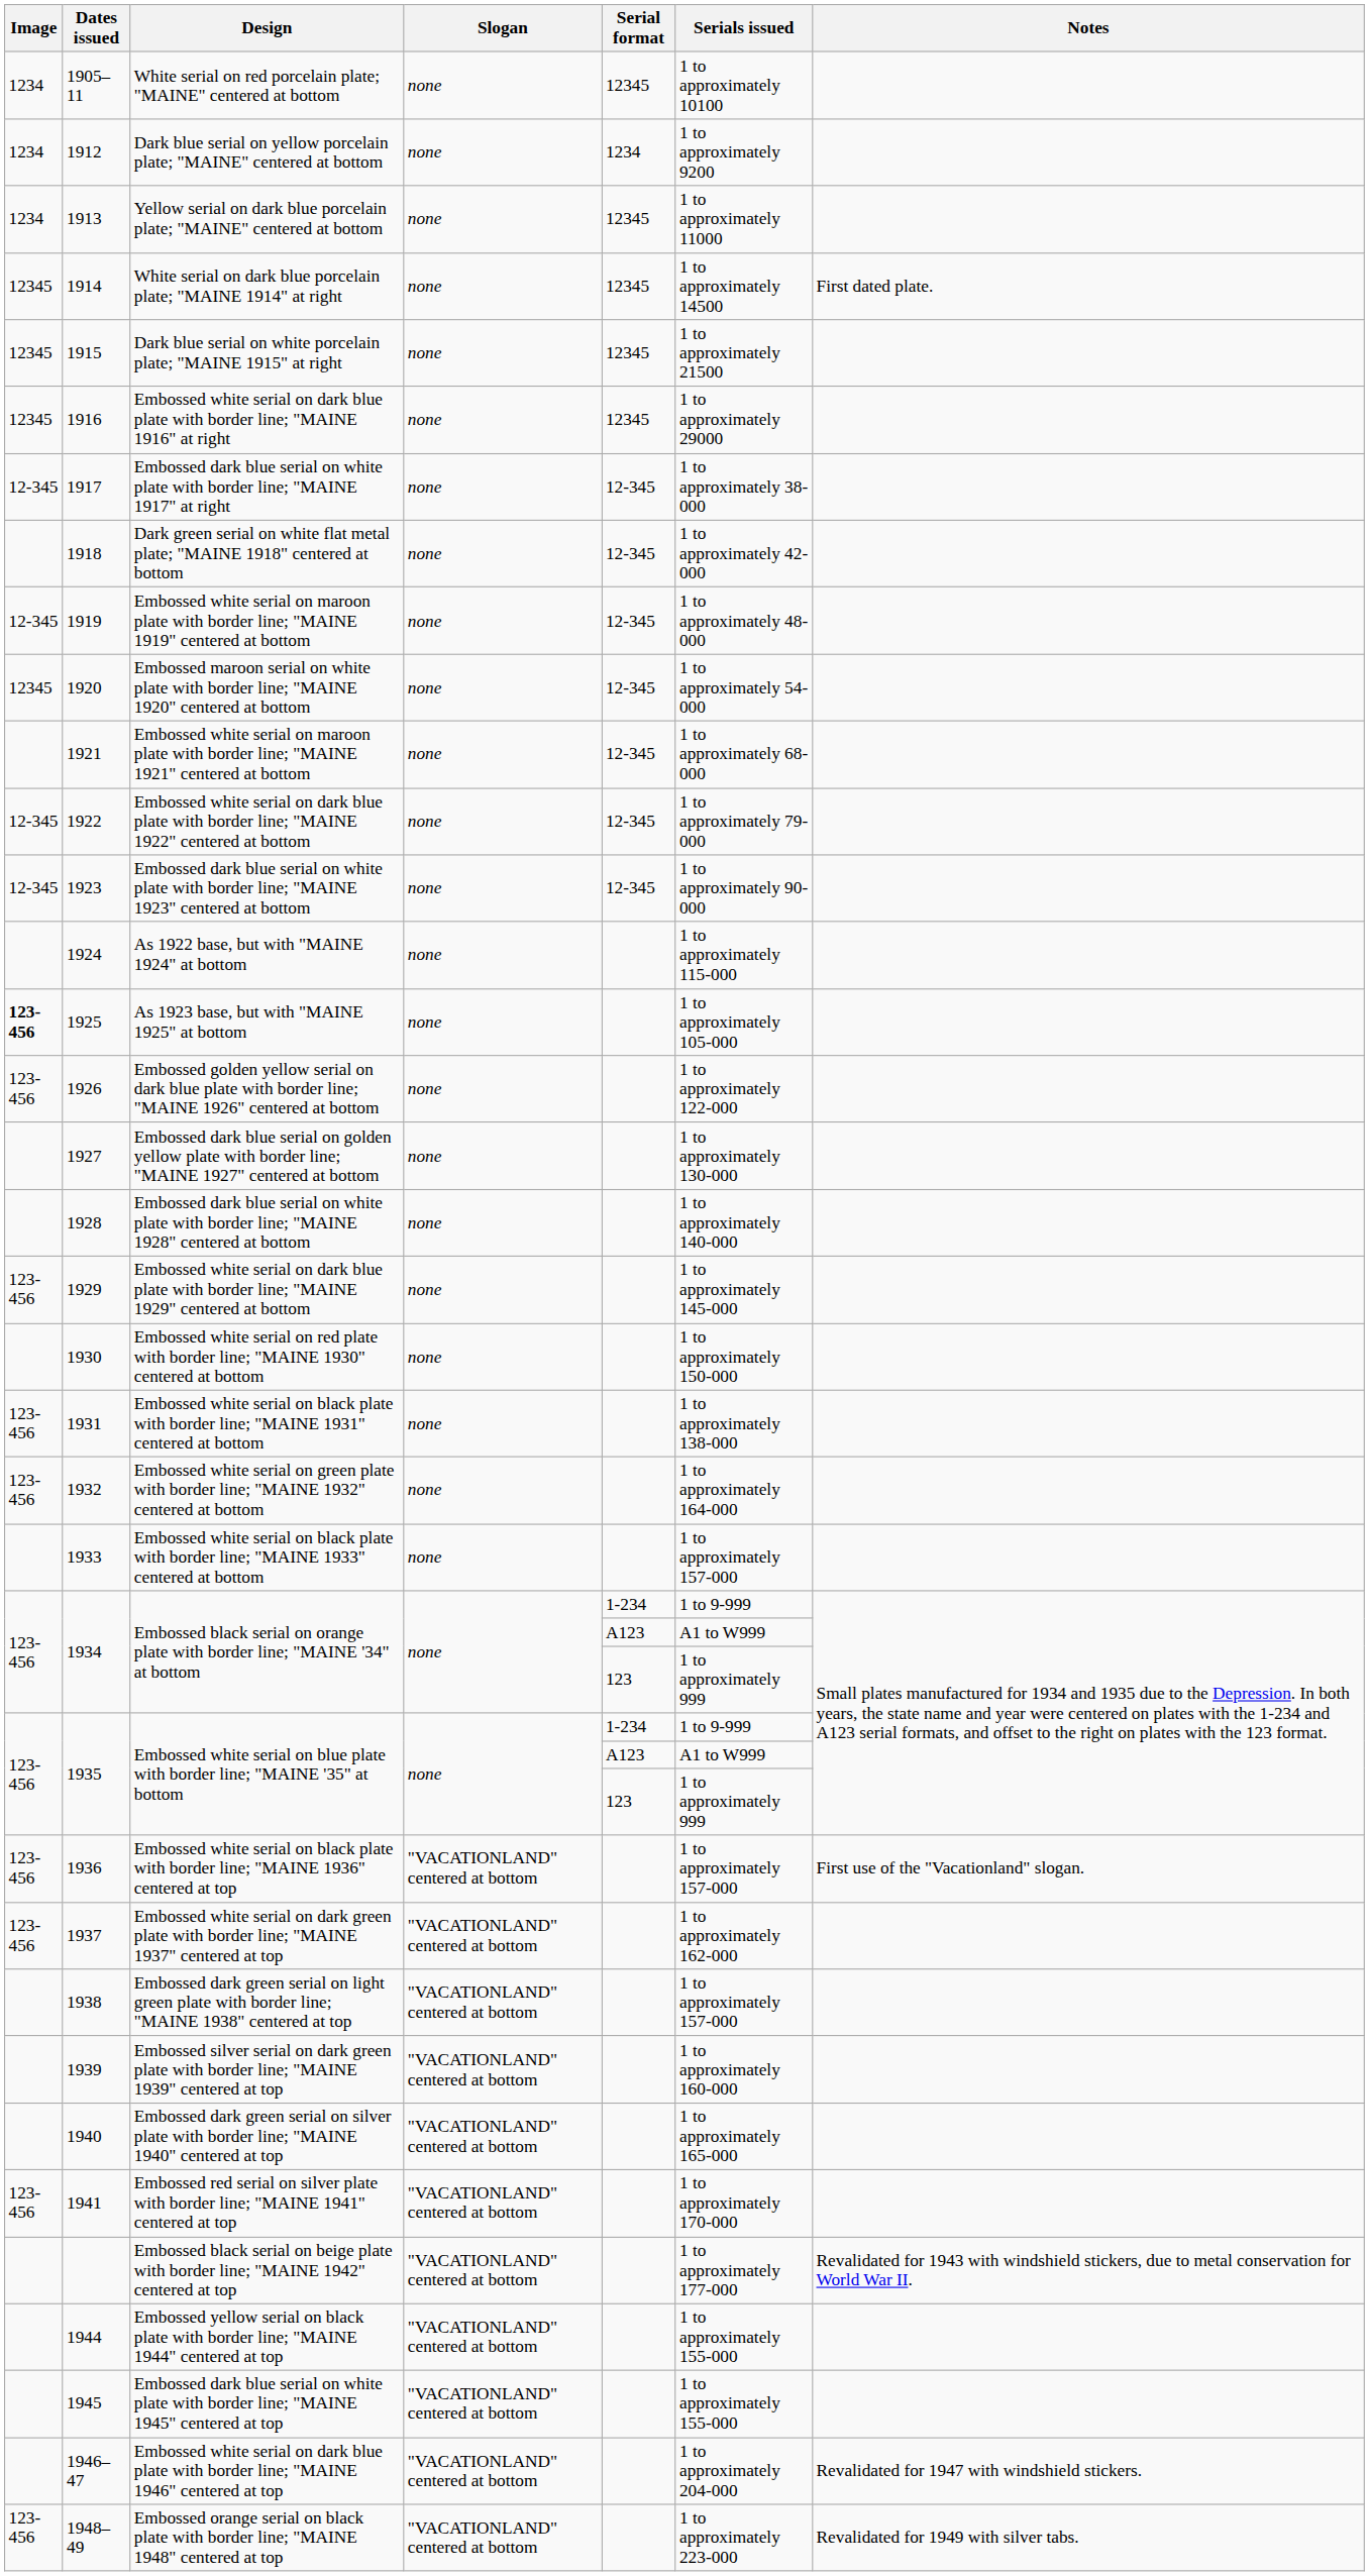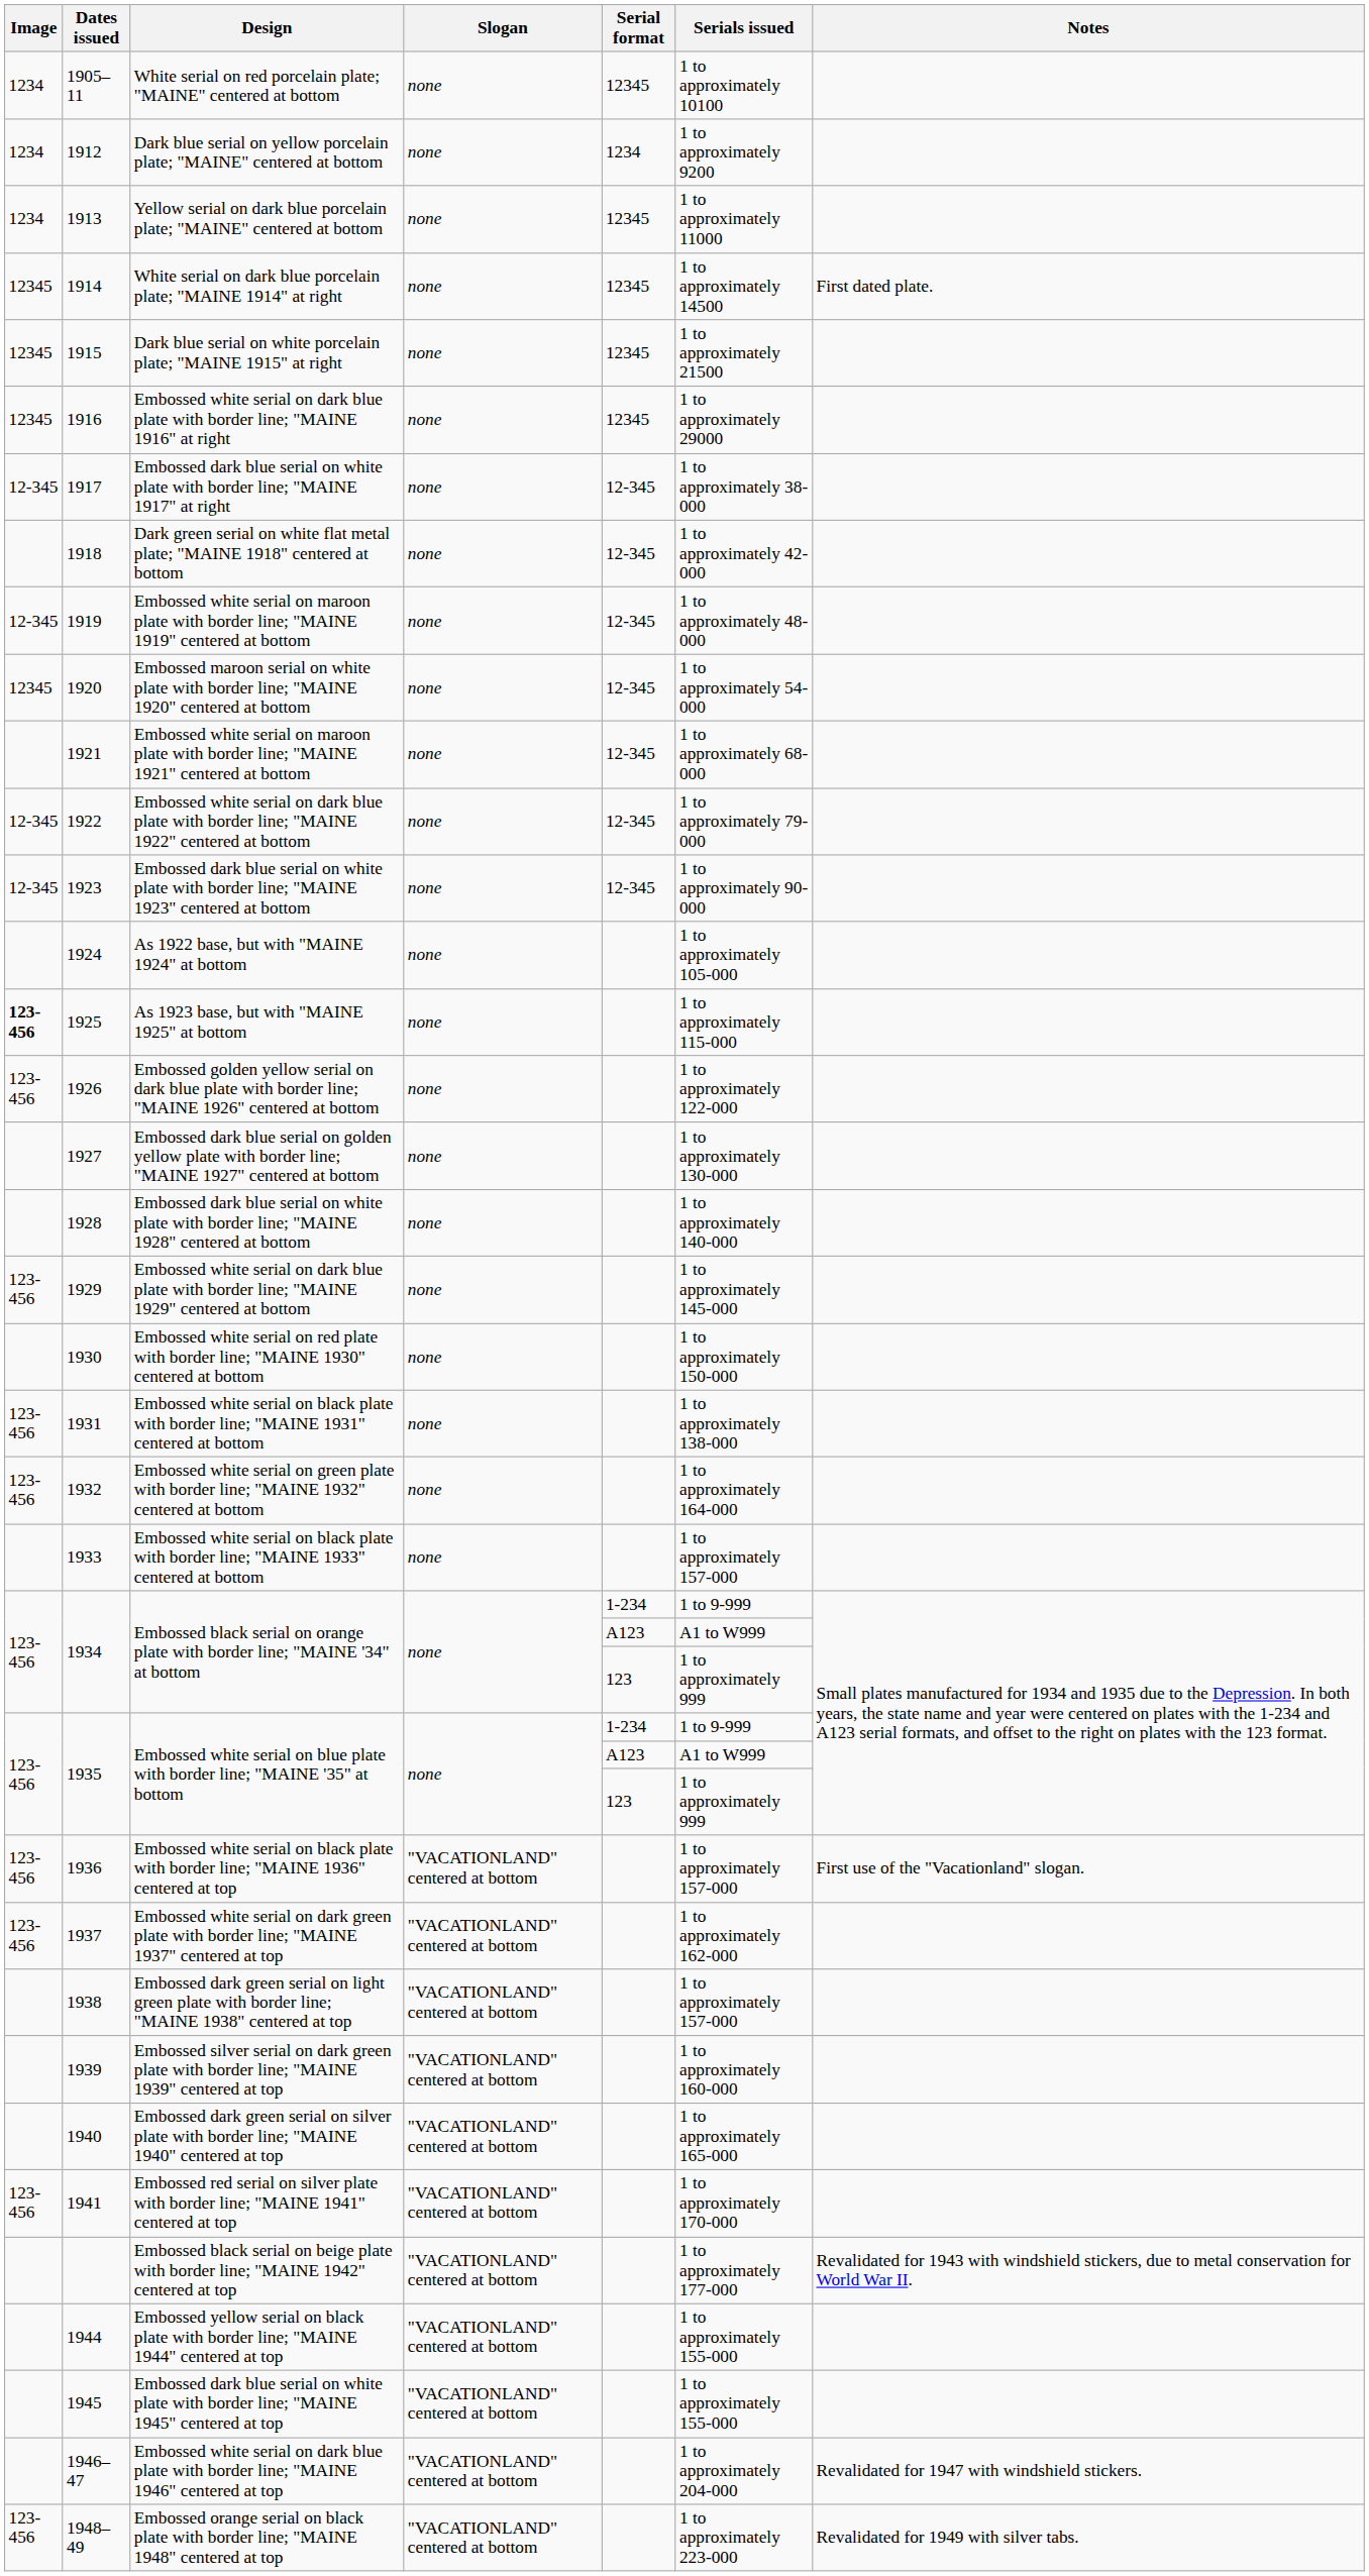As 1922 base, but with "MAINE 1924" at bottom | Serials issued: 1 to approximately 115-000 -> 1 to approximately 105-000
As 1923 base, but with "MAINE 1925" at bottom | Serials issued: 1 to approximately 105-000 -> 1 to approximately 115-000
